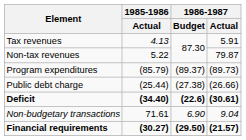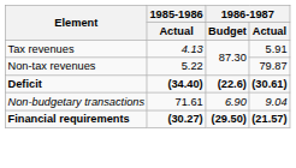- row: Program expenditures | (85.79) | (89.37) | (89.73)
- row: Public debt charge | (25.44) | (27.38) | (26.66)
